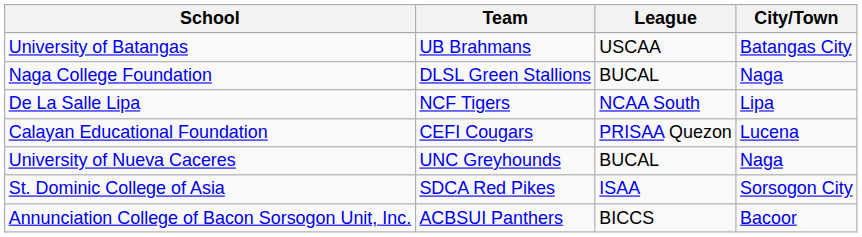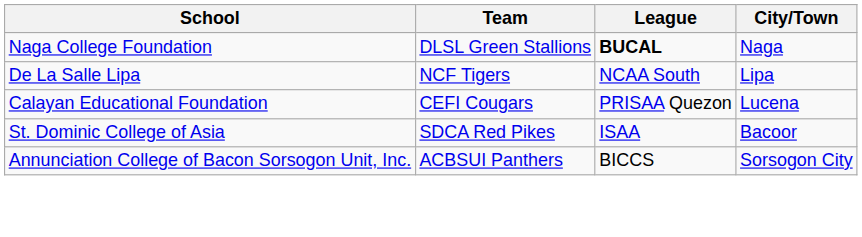- row: University of Batangas | UB Brahmans | USCAA | Batangas City
Naga College Foundation | League: normal -> bold
- row: University of Nueva Caceres | UNC Greyhounds | BUCAL | Naga
St. Dominic College of Asia | City/Town: Sorsogon City -> Bacoor
Annunciation College of Bacon Sorsogon Unit, Inc. | City/Town: Bacoor -> Sorsogon City
